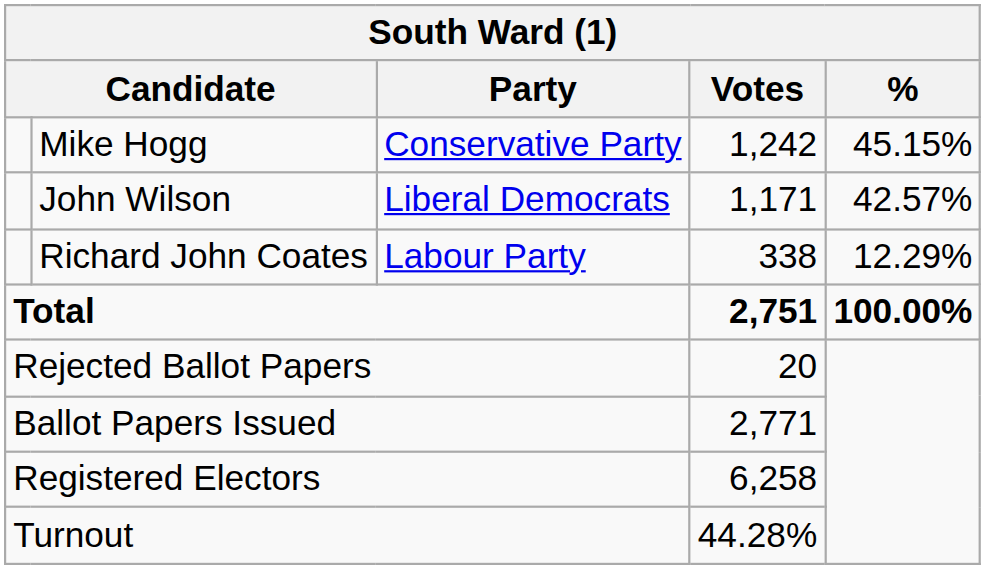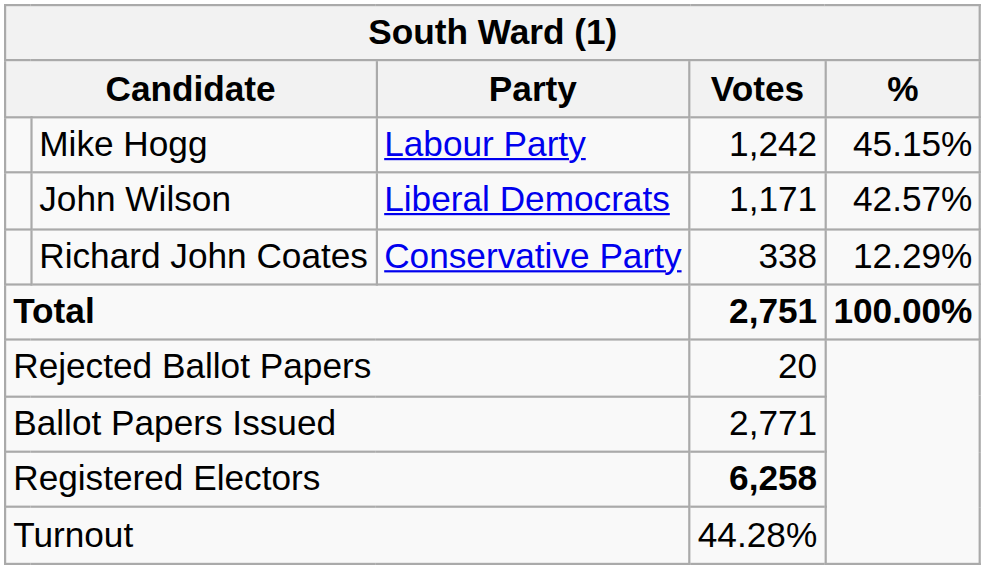Mike Hogg | Party: Conservative Party -> Labour Party
Richard John Coates | Party: Labour Party -> Conservative Party
Registered Electors | Votes: normal -> bold
